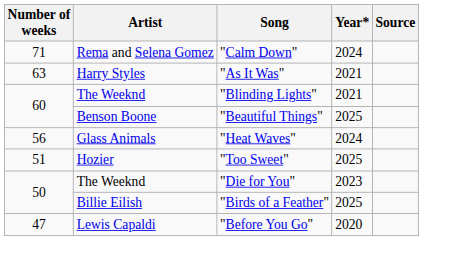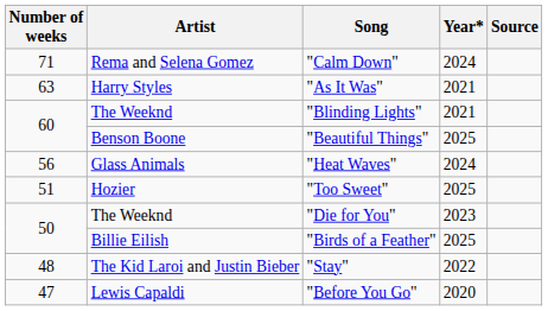+ row: 48 | The Kid Laroi and Justin Bieber | "Stay" | 2022
